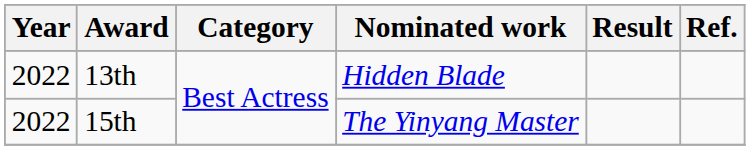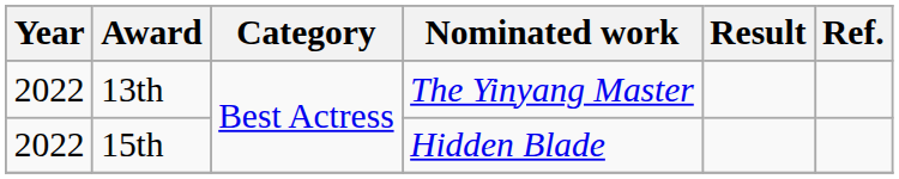13th | Nominated work: Hidden Blade -> The Yinyang Master
15th | Nominated work: The Yinyang Master -> Hidden Blade
